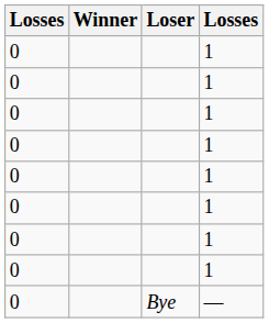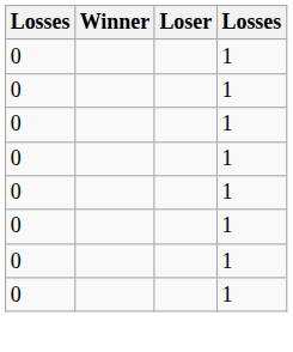- row: 0 | Bye | —
